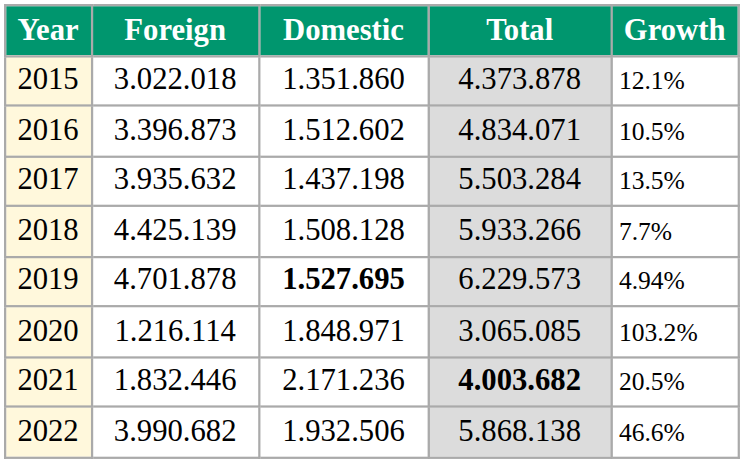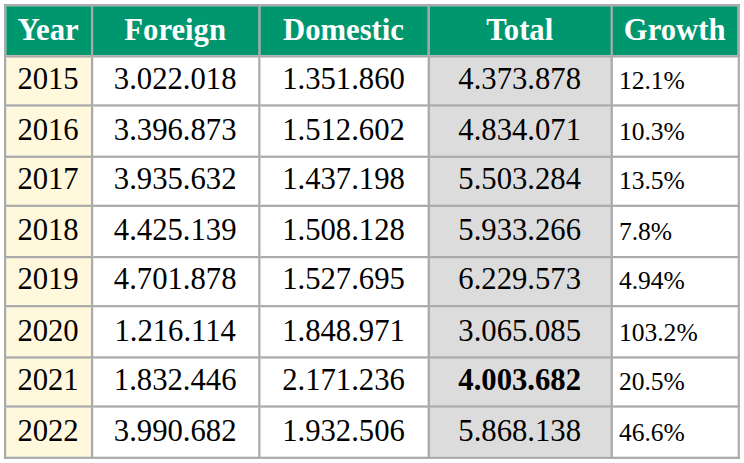2016 | Growth: 10.5% -> 10.3%
2018 | Growth: 7.7% -> 7.8%
2019 | Domestic: bold -> normal
